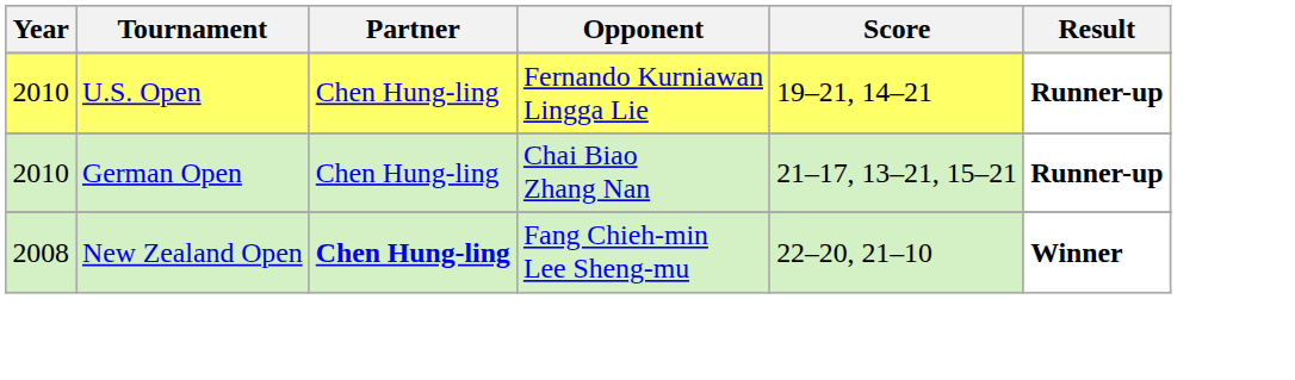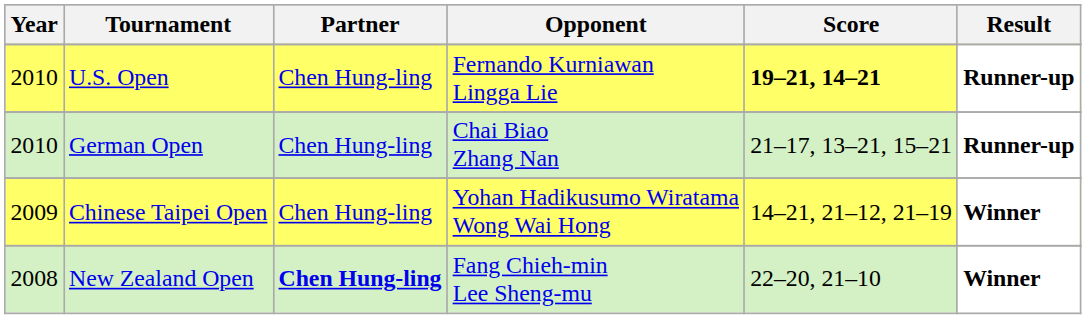U.S. Open | Score: normal -> bold
+ row: 2009 | Chinese Taipei Open | Chen Hung-ling | Yohan Hadikusumo Wiratama Wong Wai Hong | 14–21, 21–12, 21–19 | Winner
